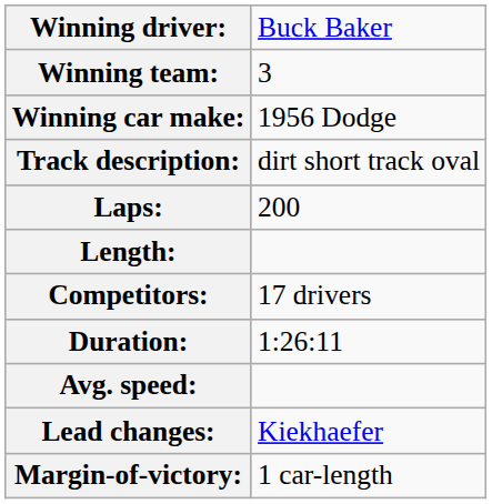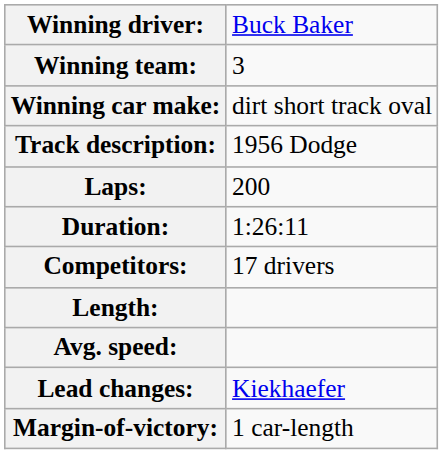Winning car make: | column 2: 1956 Dodge -> dirt short track oval
Track description: | column 2: dirt short track oval -> 1956 Dodge
rows swapped: Length: <-> Duration:
